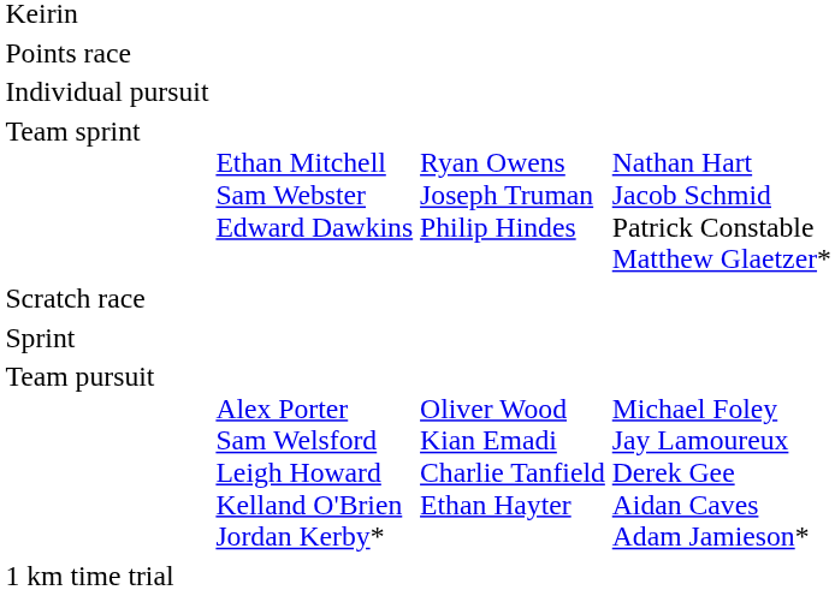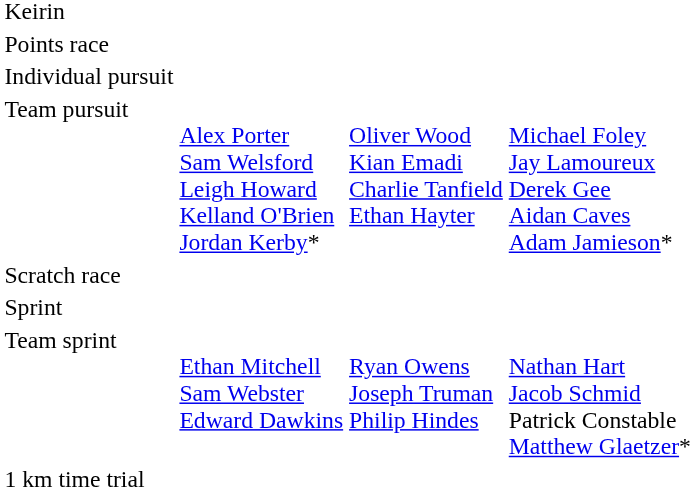rows swapped: Team pursuit <-> Team sprint
